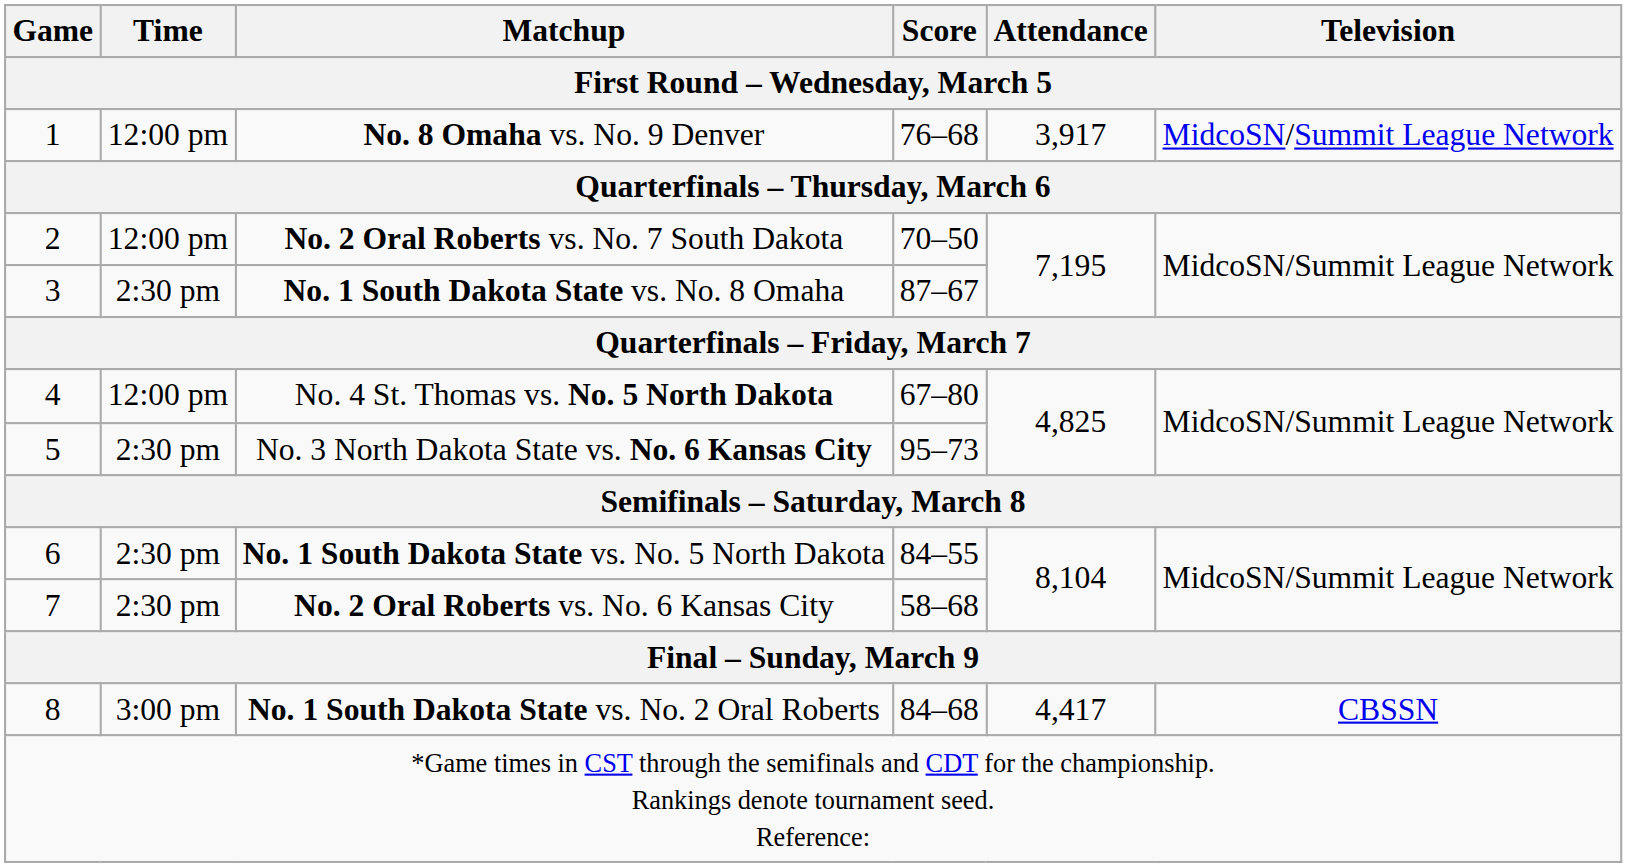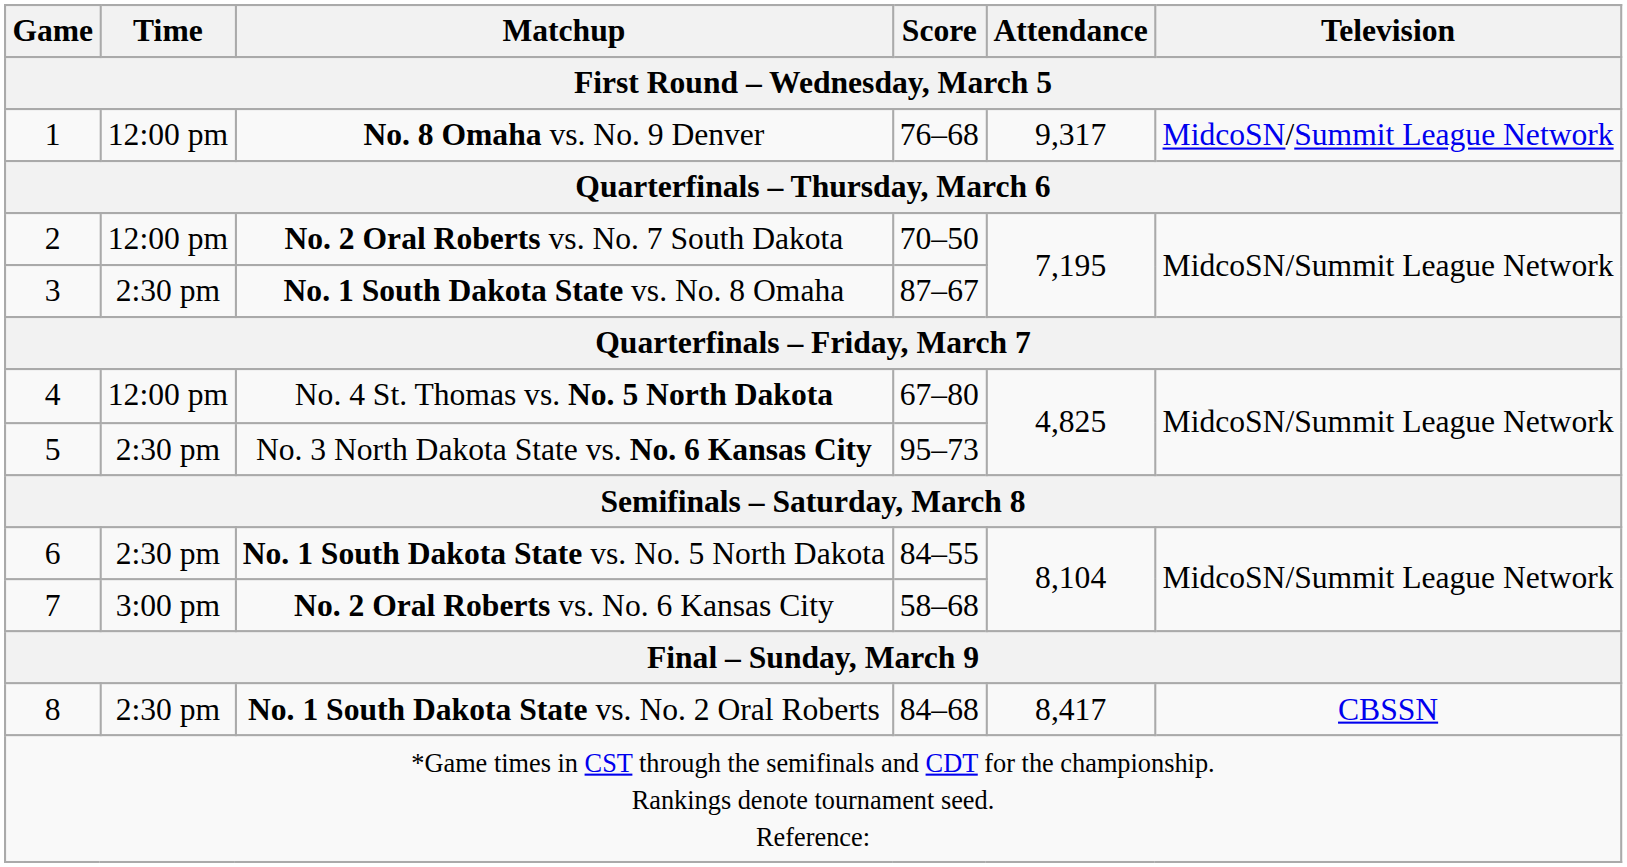No. 8 Omaha vs. No. 9 Denver | Attendance: 3,917 -> 9,317
No. 2 Oral Roberts vs. No. 6 Kansas City | Time: 2:30 pm -> 3:00 pm
No. 1 South Dakota State vs. No. 2 Oral Roberts | Time: 3:00 pm -> 2:30 pm
No. 1 South Dakota State vs. No. 2 Oral Roberts | Attendance: 4,417 -> 8,417
